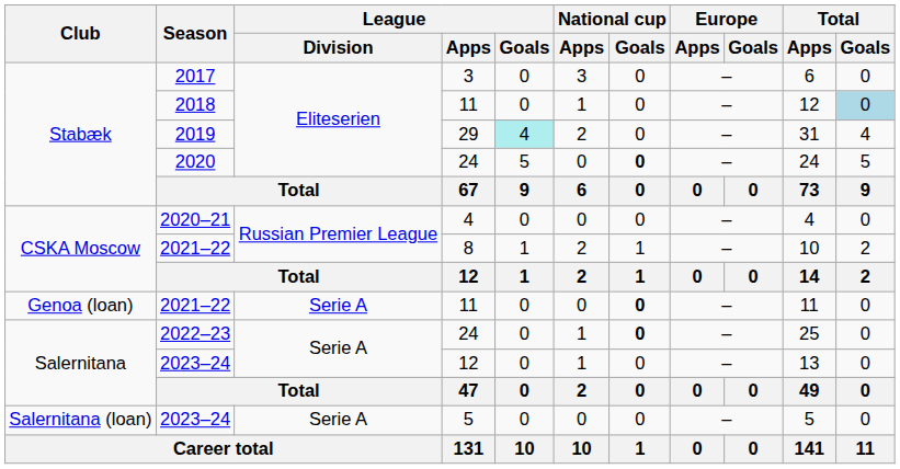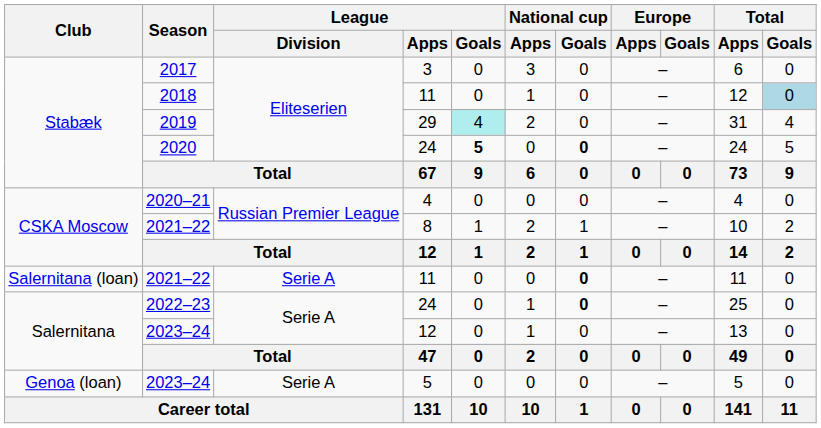2020 | League / Goals: normal -> bold
2021–22 / 11 | Club: Genoa (loan) -> Salernitana (loan)
2023–24 / 5 | Club: Salernitana (loan) -> Genoa (loan)
